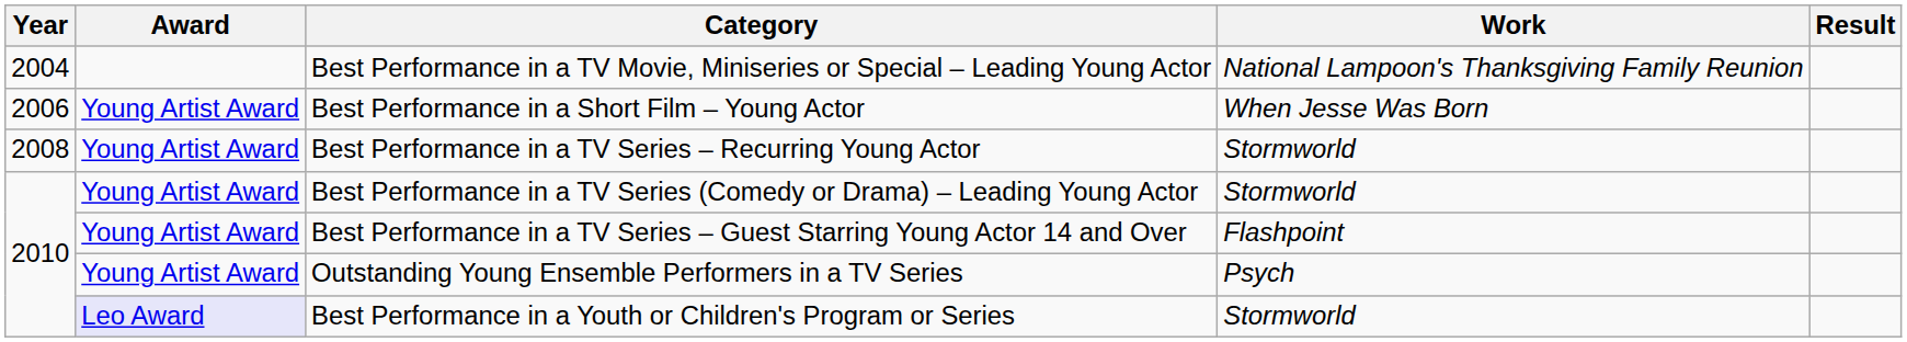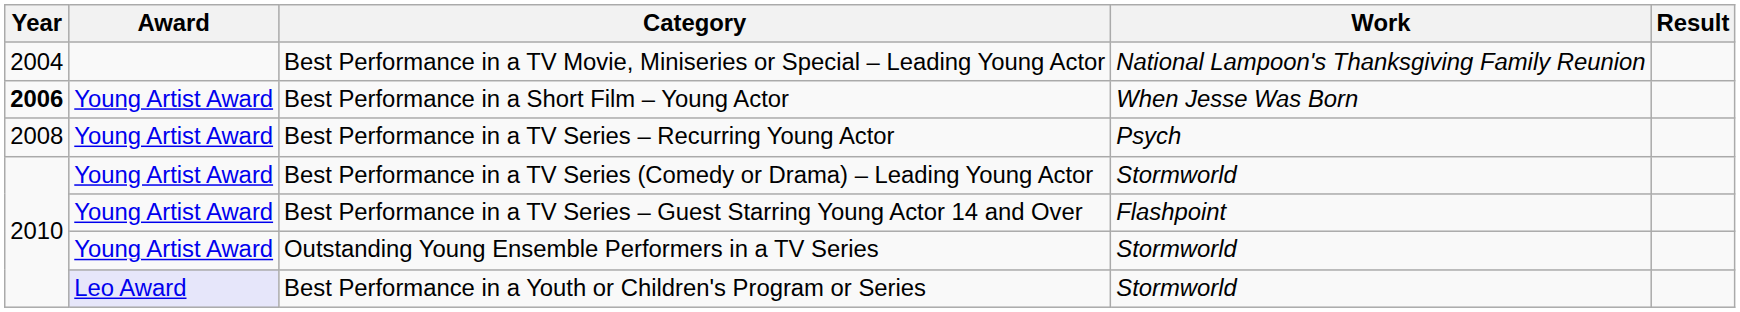Best Performance in a Short Film – Young Actor | Year: normal -> bold
Best Performance in a TV Series – Recurring Young Actor | Work: Stormworld -> Psych
Outstanding Young Ensemble Performers in a TV Series | Work: Psych -> Stormworld
